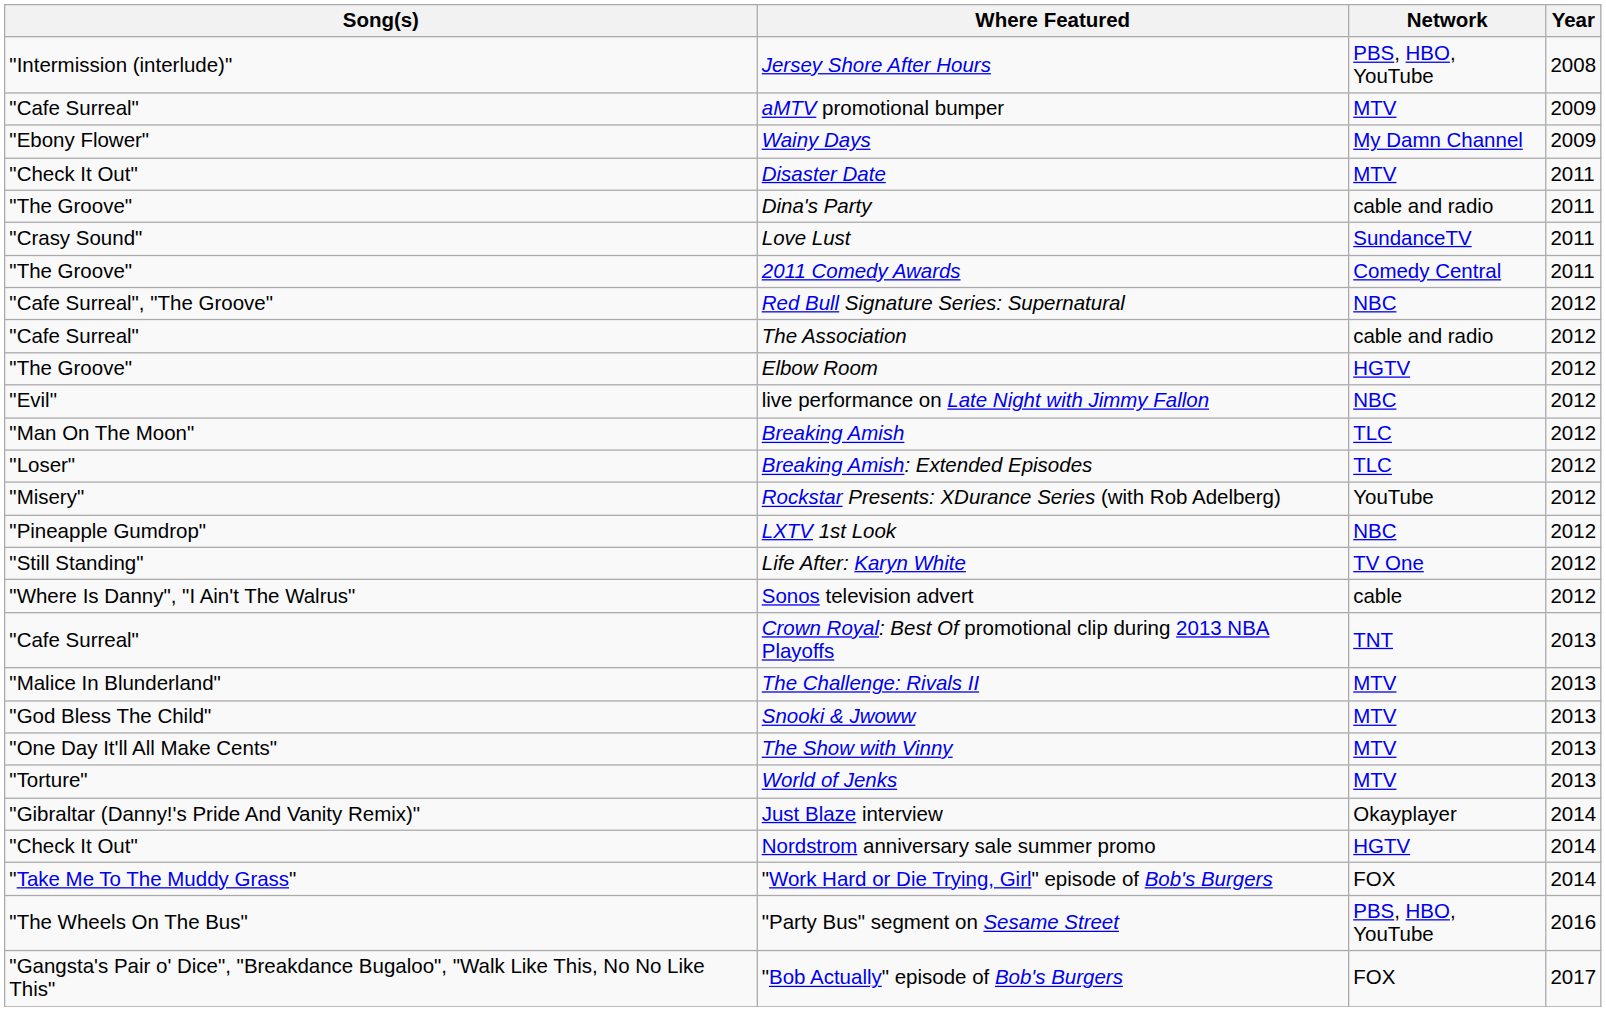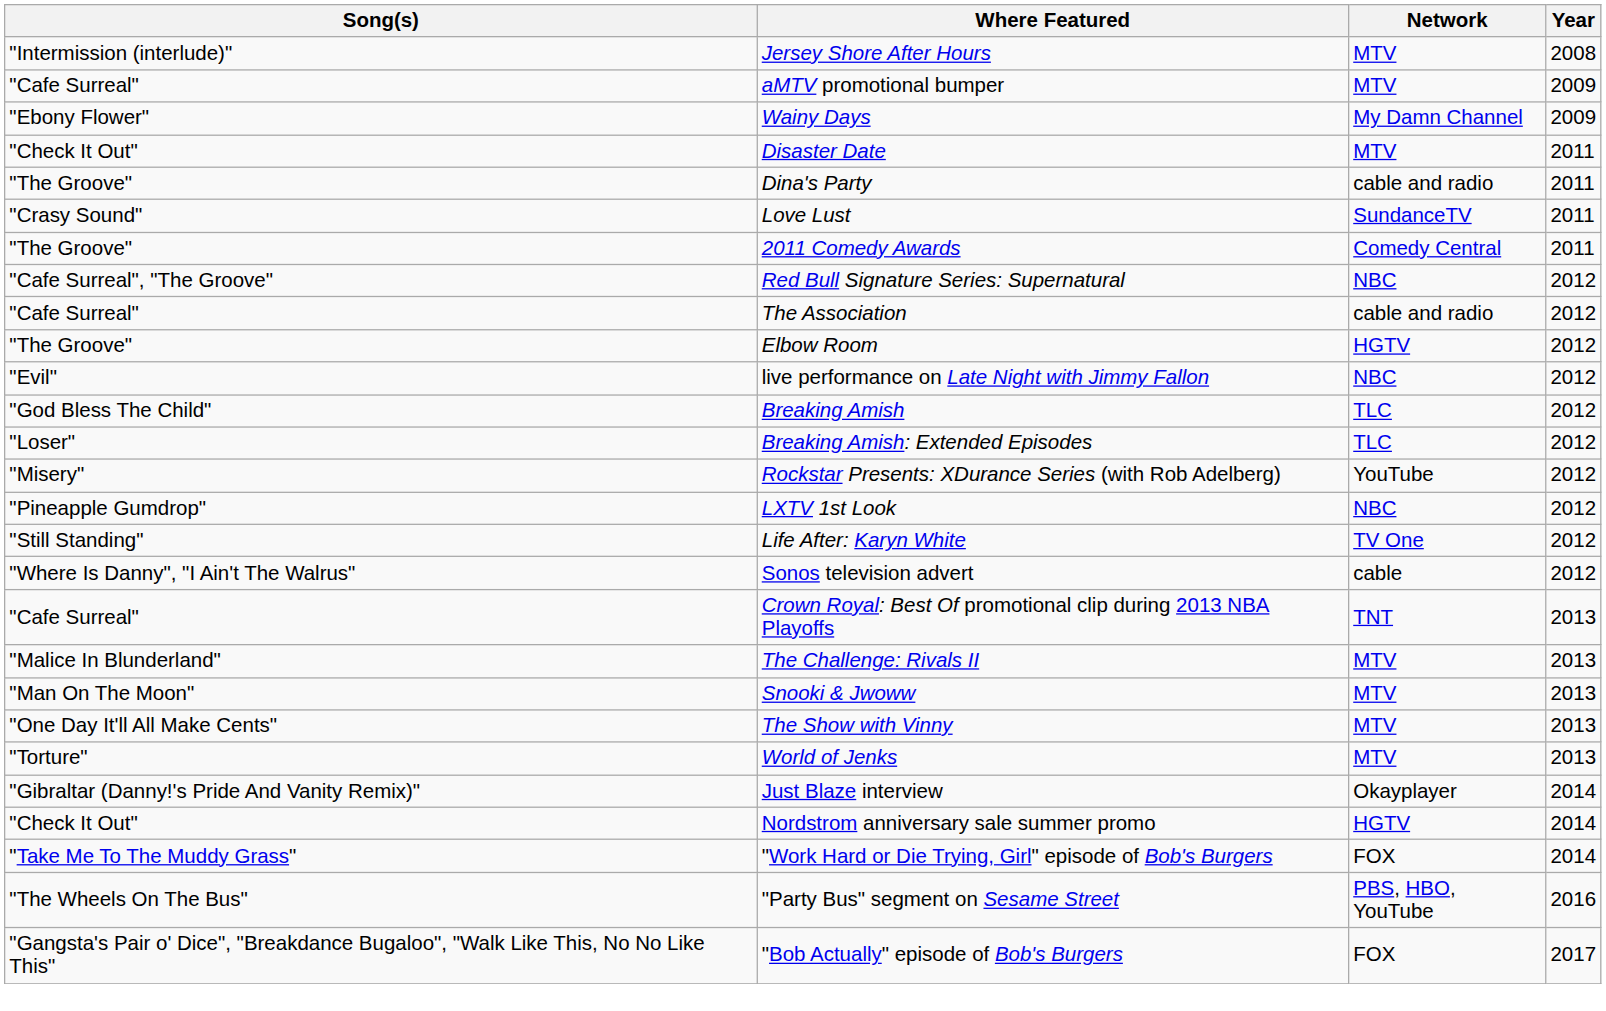Jersey Shore After Hours | Network: PBS, HBO, YouTube -> MTV
Breaking Amish | Song(s): "Man On The Moon" -> "God Bless The Child"
Snooki & Jwoww | Song(s): "God Bless The Child" -> "Man On The Moon"
